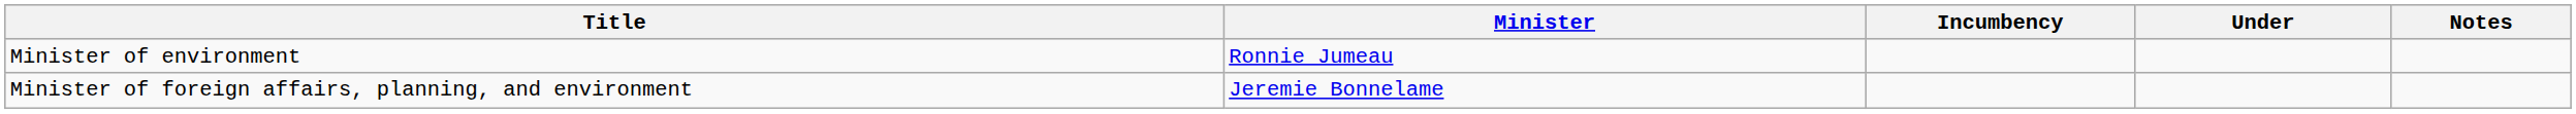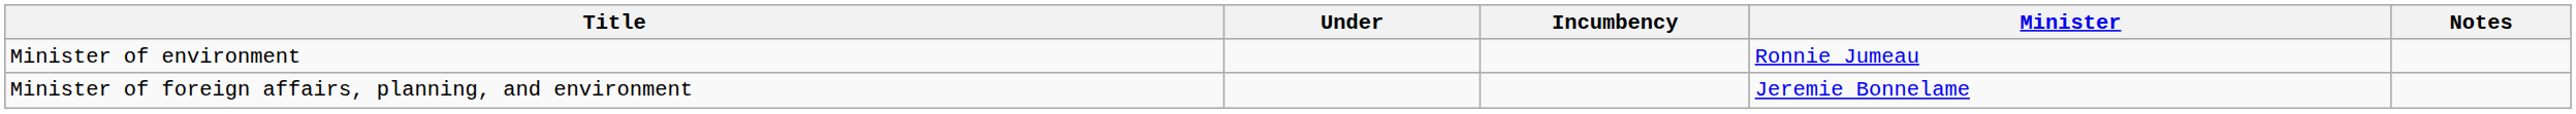columns swapped: Minister <-> Under
